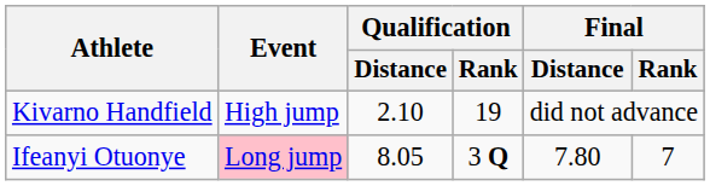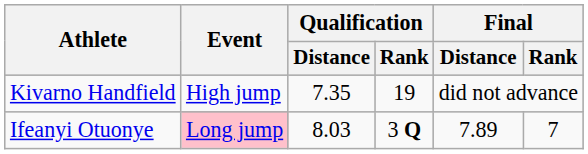Kivarno Handfield | Qualification / Distance: 2.10 -> 7.35
Ifeanyi Otuonye | Qualification / Distance: 8.05 -> 8.03
Ifeanyi Otuonye | Final / Distance: 7.80 -> 7.89
